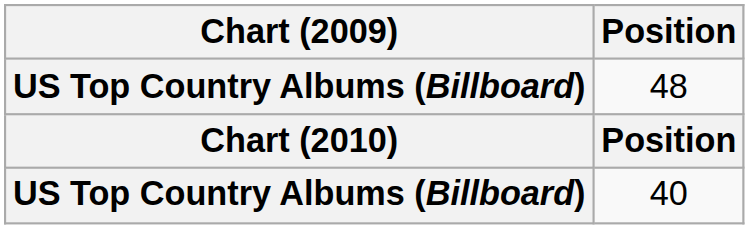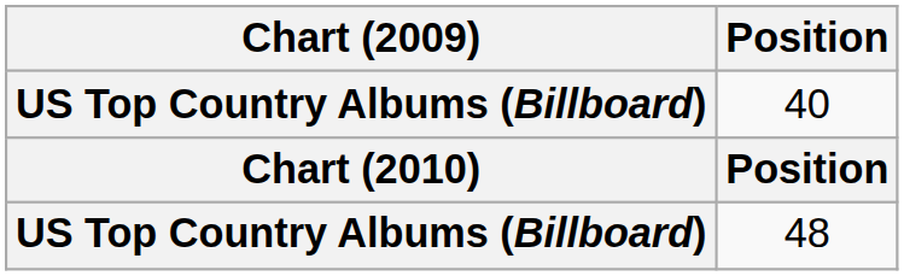rows swapped: 48 <-> 40
